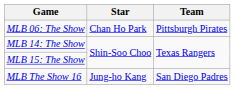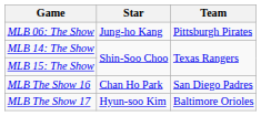MLB 06: The Show | Star: Chan Ho Park -> Jung-ho Kang
MLB The Show 16 | Star: Jung-ho Kang -> Chan Ho Park
+ row: MLB The Show 17 | Hyun-soo Kim | Baltimore Orioles
